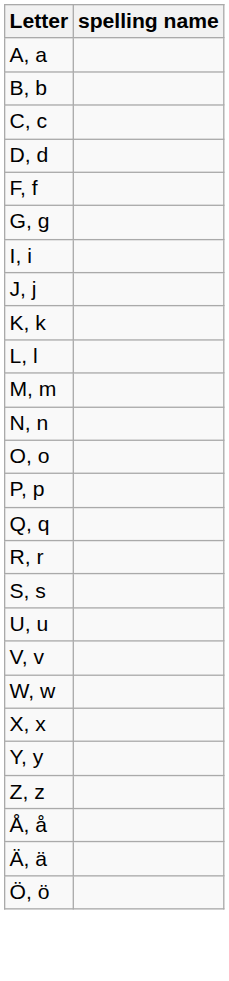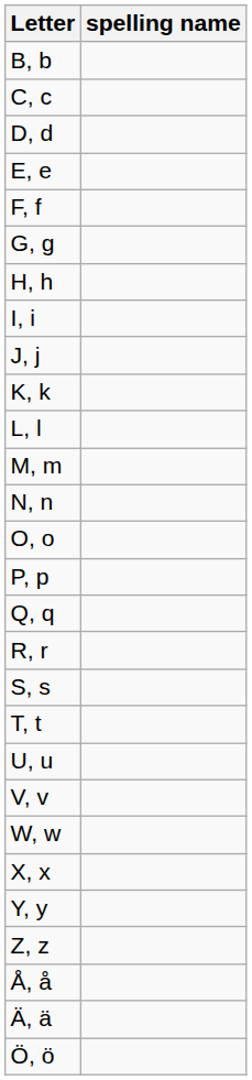- row: A, a
+ row: E, e
+ row: H, h
+ row: T, t
